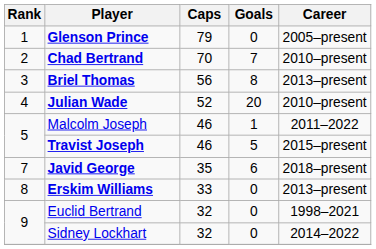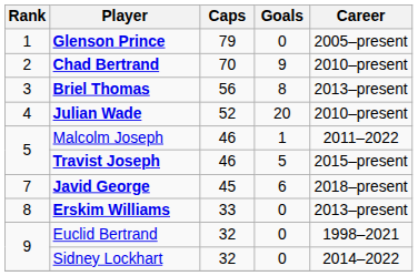Chad Bertrand | Goals: 7 -> 9
Javid George | Caps: 35 -> 45
